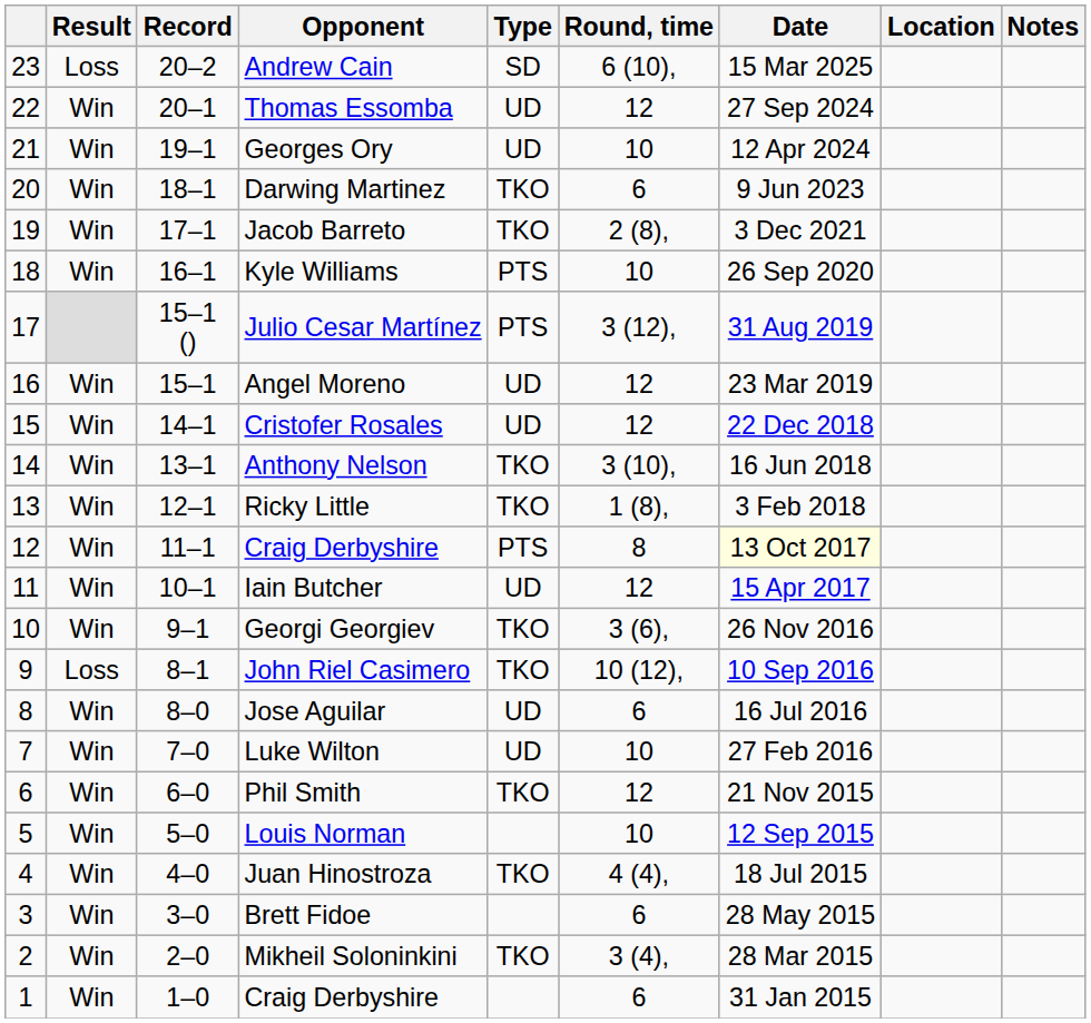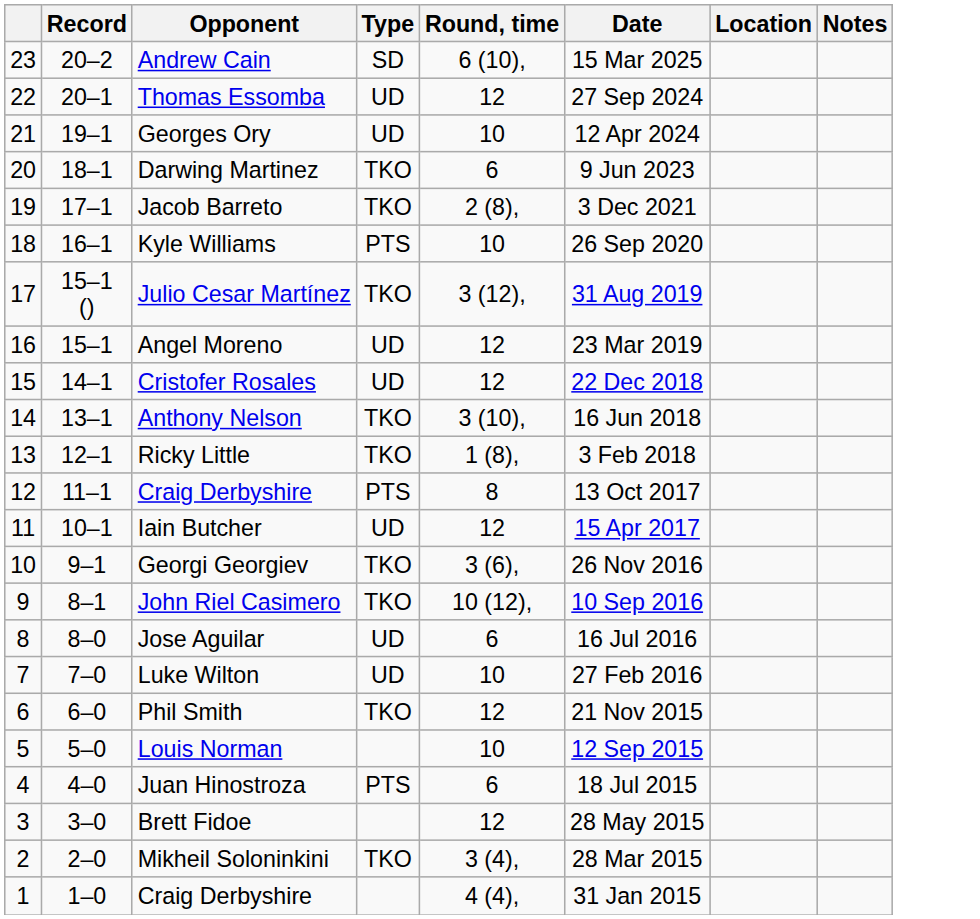- column: Result | Loss | Win | Win | Win | Win | Win | Win | Win | Win | Win | Win | Win | Win | Loss | Win | Win | Win | Win | Win | Win | Win | Win
Julio Cesar Martínez | Type: PTS -> TKO
12 / Craig Derbyshire | Date: lightyellow background -> no background
Juan Hinostroza | Type: TKO -> PTS
Juan Hinostroza | Round, time: 4 (4), -> 6
Brett Fidoe | Round, time: 6 -> 12
1 / Craig Derbyshire | Round, time: 6 -> 4 (4),
